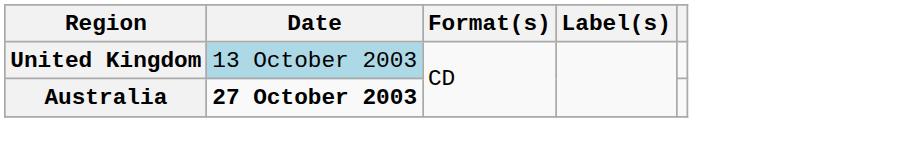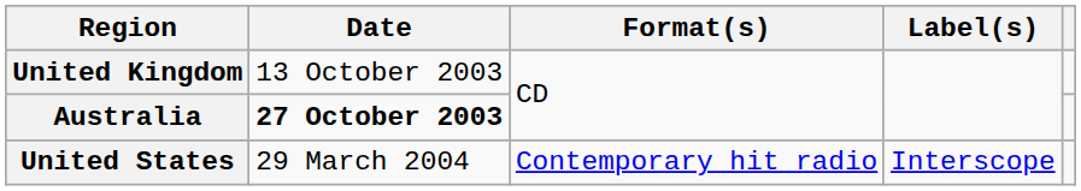United Kingdom | Date: lightblue background -> no background
+ row: United States | 29 March 2004 | Contemporary hit radio | Interscope
